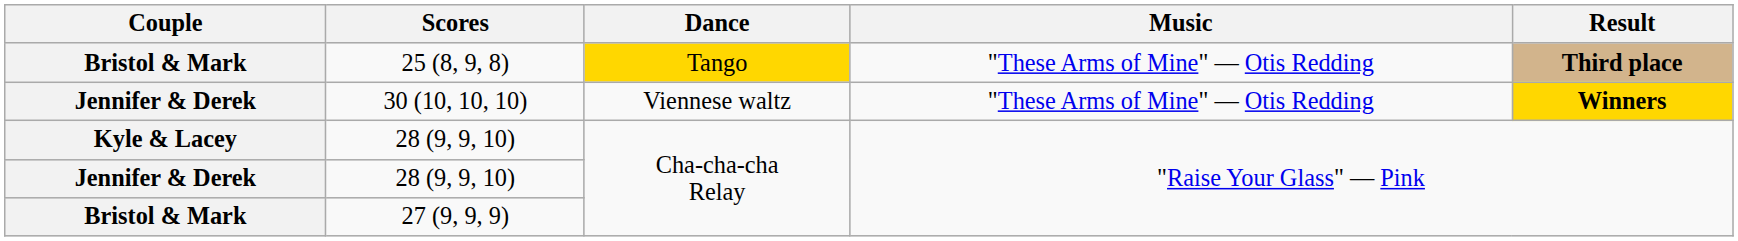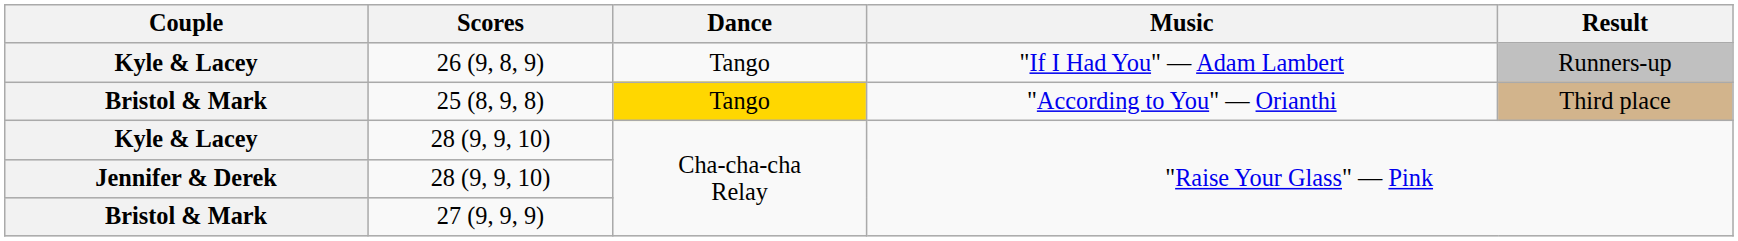+ row: Kyle & Lacey | 26 (9, 8, 9) | Tango | "If I Had You" — Adam Lambert | Runners-up
25 (8, 9, 8) | Music: "These Arms of Mine" — Otis Redding -> "According to You" — Orianthi
25 (8, 9, 8) | Result: bold -> normal
- row: Jennifer & Derek | 30 (10, 10, 10) | Viennese waltz | "These Arms of Mine" — Otis Redding | Winners
